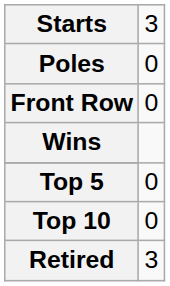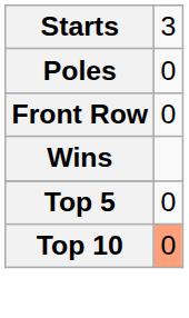Top 10 | column 2: no background -> lightsalmon background
- row: Retired | 3
